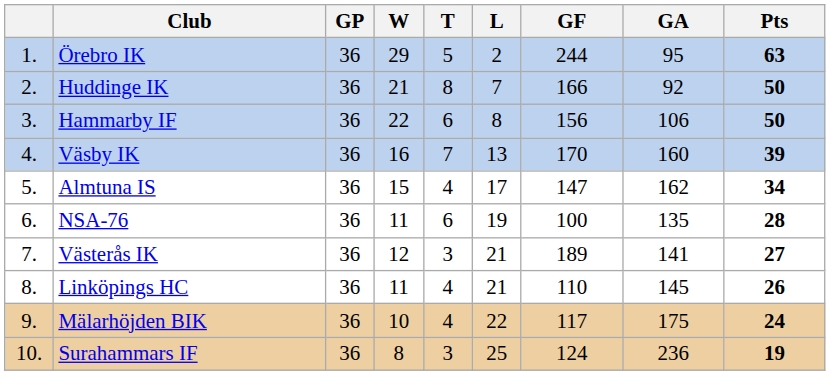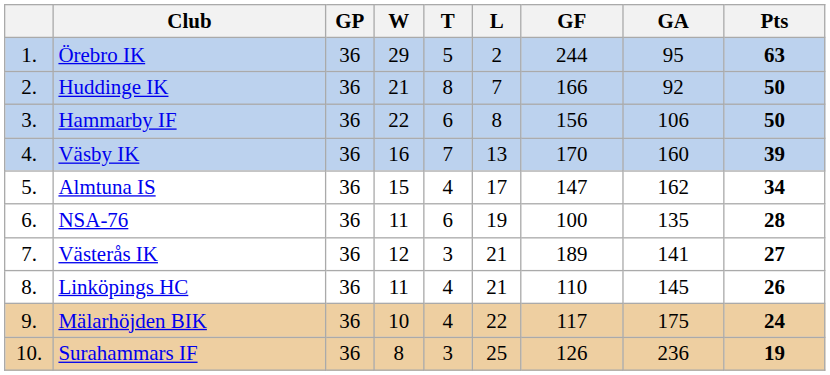Surahammars IF | GF: 124 -> 126
